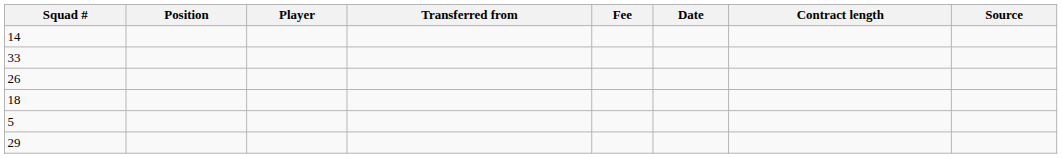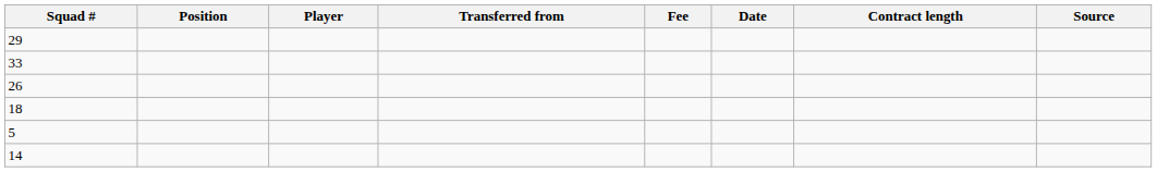rows swapped: 29 <-> 14
